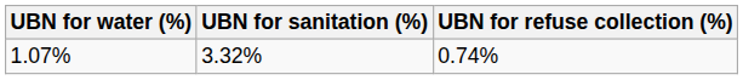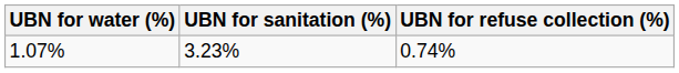1.07% | UBN for sanitation (%): 3.32% -> 3.23%
